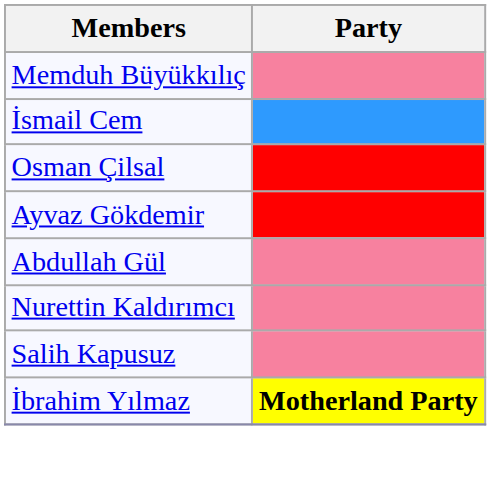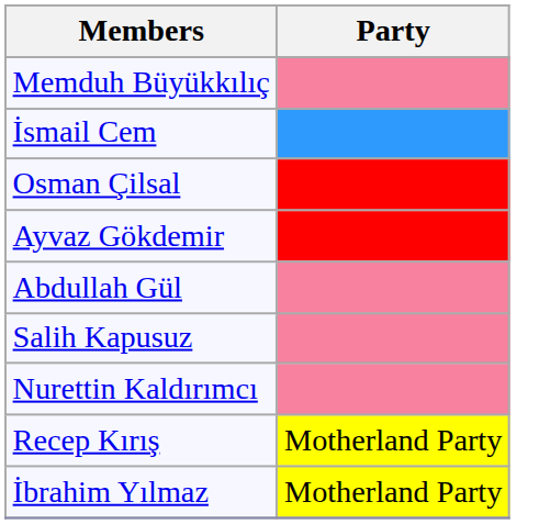rows swapped: Nurettin Kaldırımcı <-> Salih Kapusuz
+ row: Recep Kırış | Motherland Party
İbrahim Yılmaz | Party: bold -> normal
